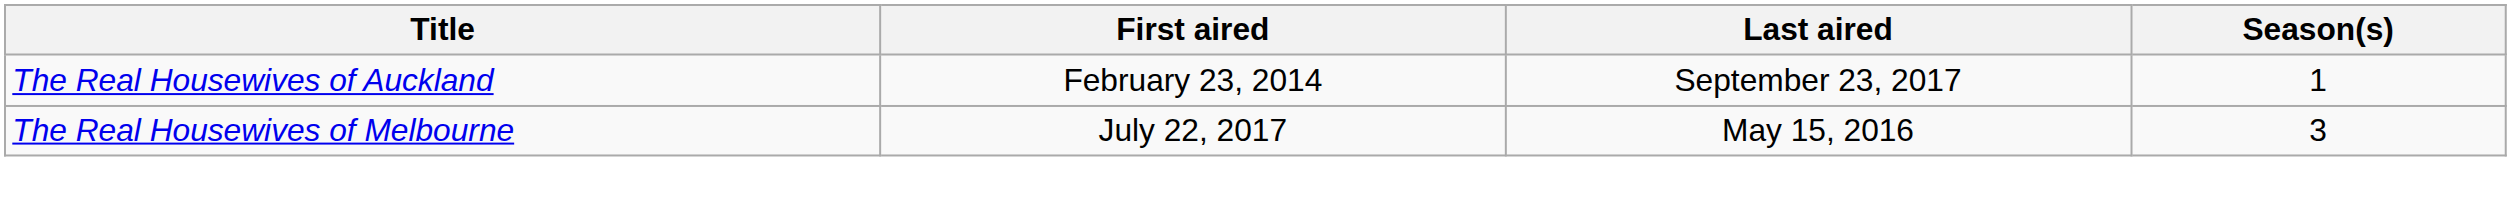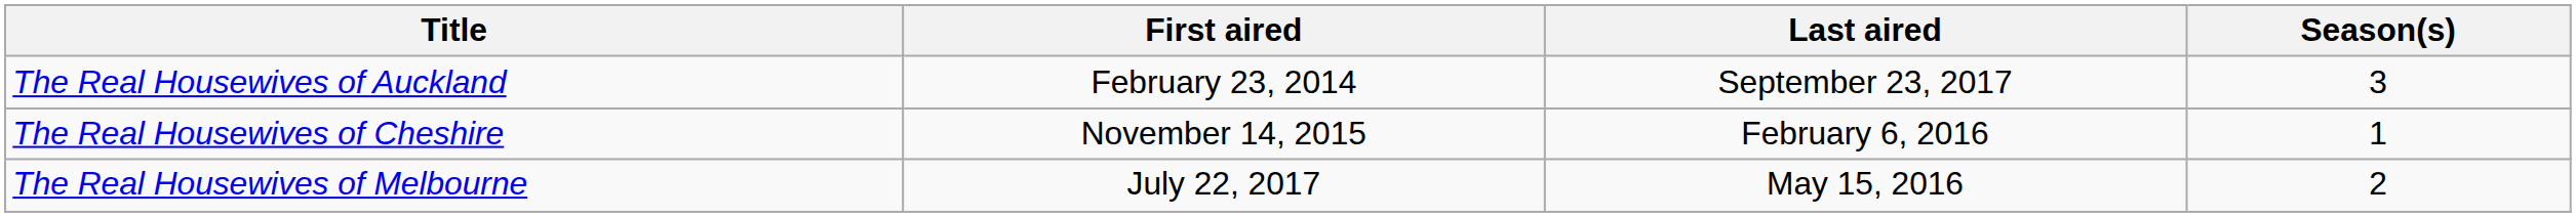The Real Housewives of Auckland | Season(s): 1 -> 3
+ row: The Real Housewives of Cheshire | November 14, 2015 | February 6, 2016 | 1
The Real Housewives of Melbourne | Season(s): 3 -> 2
